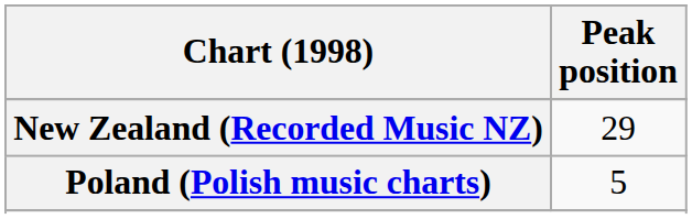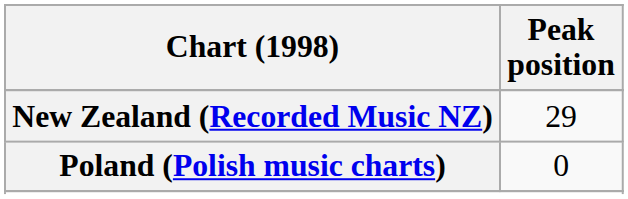Poland (Polish music charts) | Peak position: 5 -> 0
